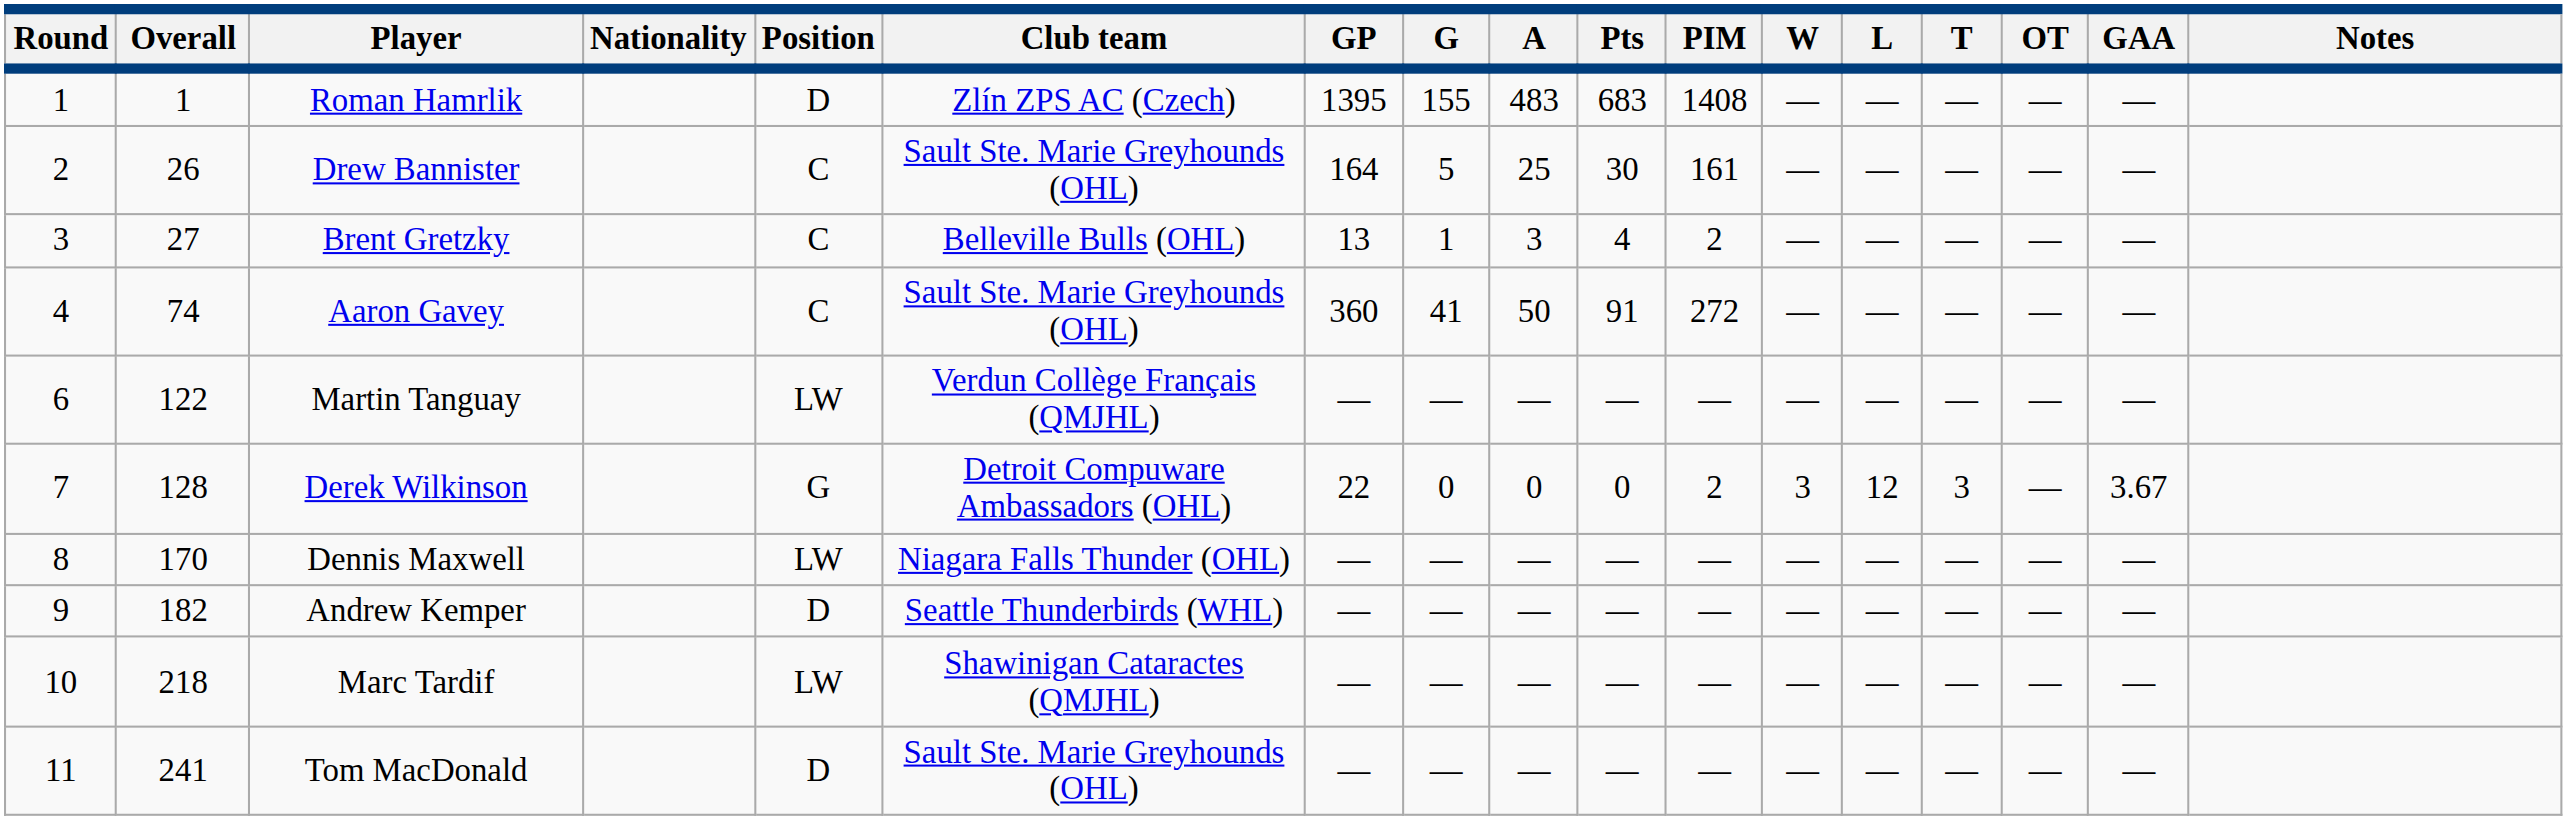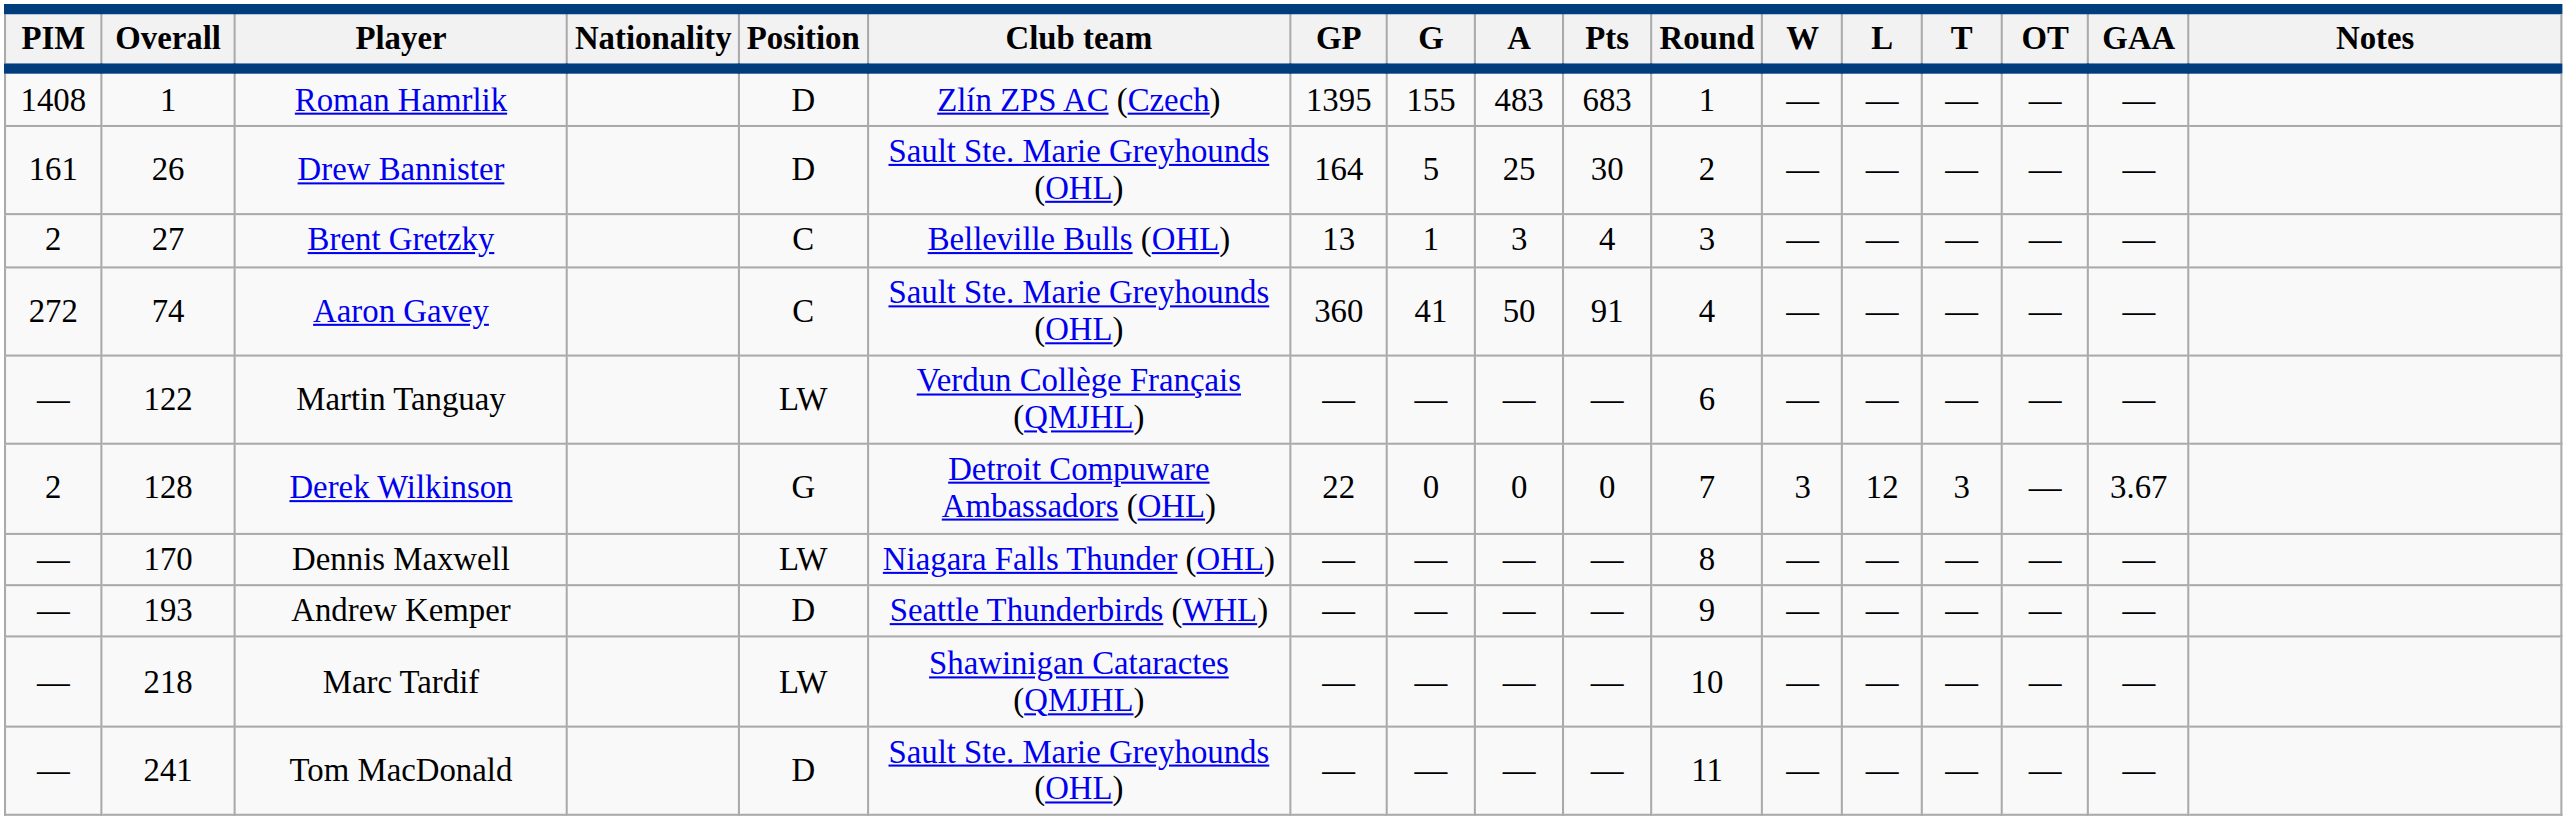columns swapped: Round <-> PIM
Drew Bannister | Position: C -> D
Andrew Kemper | Overall: 182 -> 193
